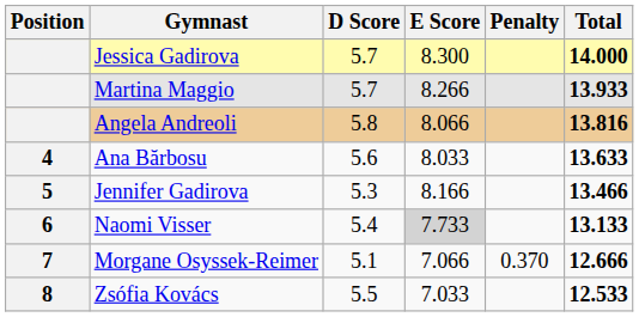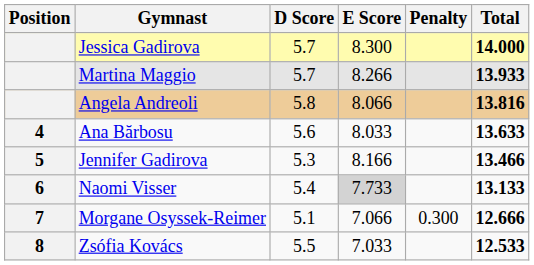Morgane Osyssek-Reimer | Penalty: 0.370 -> 0.300
